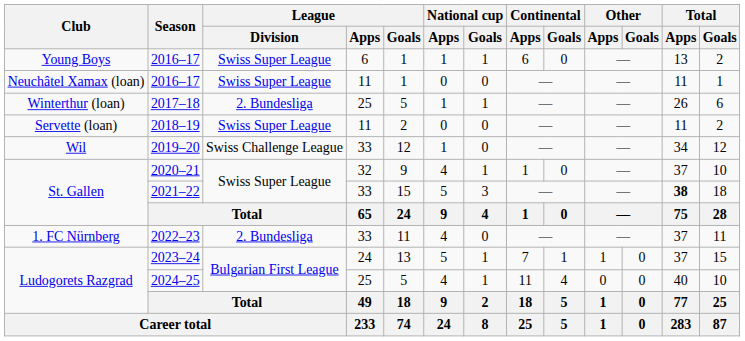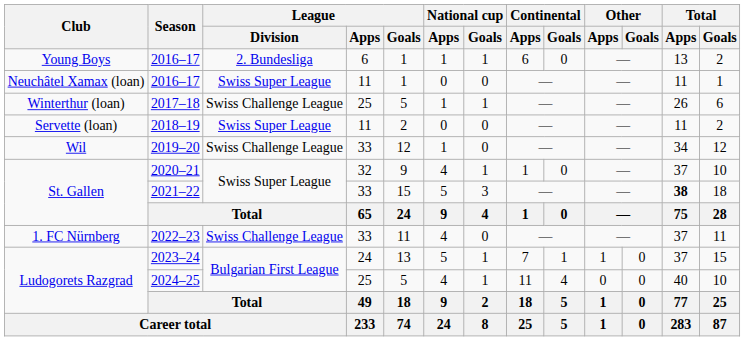Young Boys / 2016–17 | League / Division: Swiss Super League -> 2. Bundesliga
2017–18 | League / Division: 2. Bundesliga -> Swiss Challenge League
2022–23 | League / Division: 2. Bundesliga -> Swiss Challenge League
